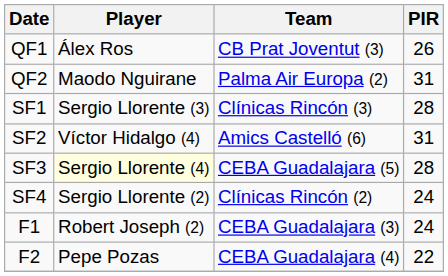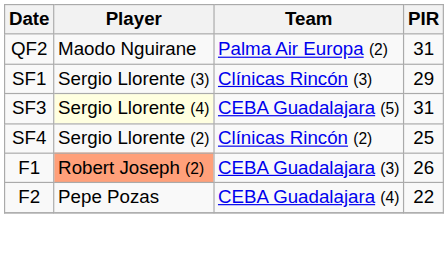- row: QF1 | Álex Ros | CB Prat Joventut (3) | 26
SF1 | PIR: 28 -> 29
- row: SF2 | Víctor Hidalgo (4) | Amics Castelló (6) | 31
SF3 | PIR: 28 -> 31
SF4 | PIR: 24 -> 25
F1 | Player: no background -> lightsalmon background
F1 | PIR: 24 -> 26
